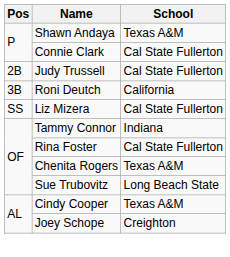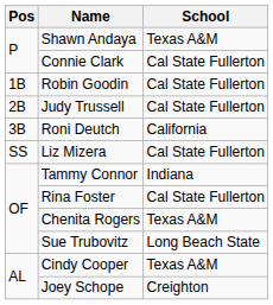+ row: 1B | Robin Goodin | Cal State Fullerton
